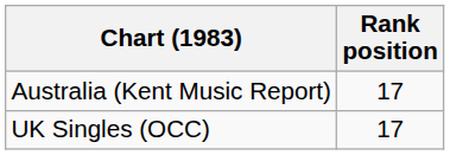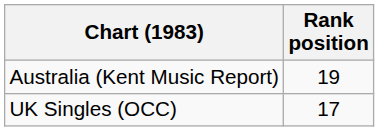Australia (Kent Music Report) | Rank position: 17 -> 19
